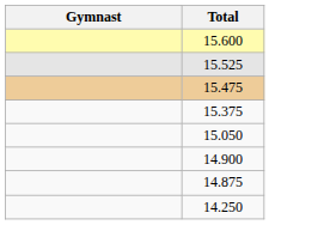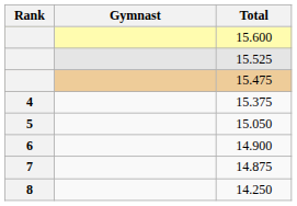+ column: Rank | 4 | 5 | 6 | 7 | 8
